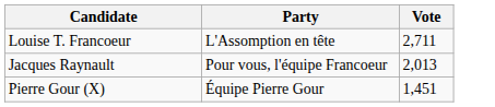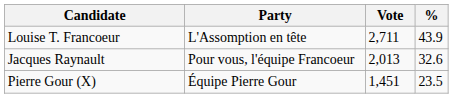+ column: % | 43.9 | 32.6 | 23.5
